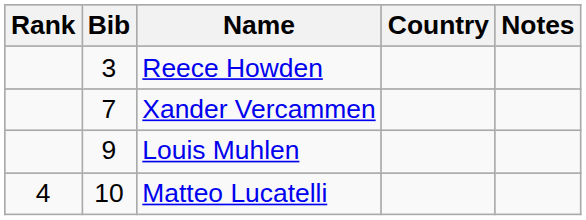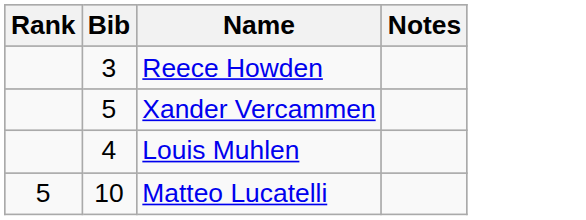- column: Country
Xander Vercammen | Bib: 7 -> 5
Louis Muhlen | Bib: 9 -> 4
Matteo Lucatelli | Rank: 4 -> 5
